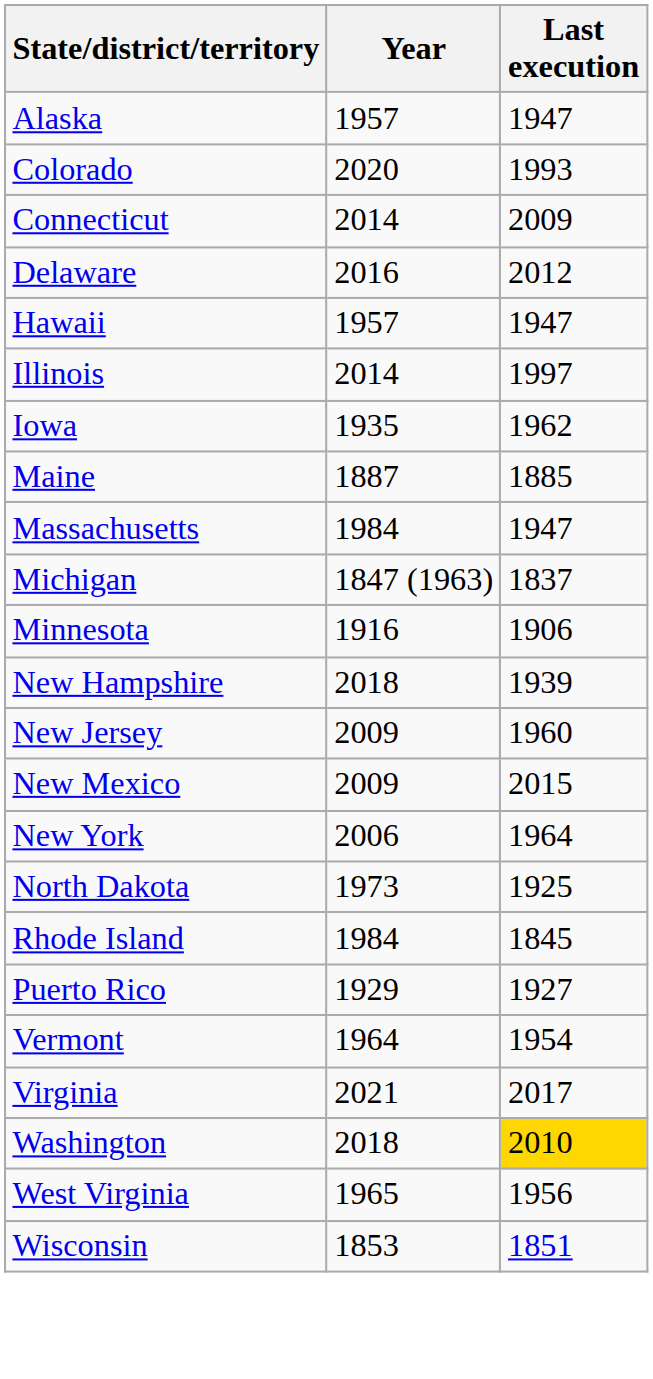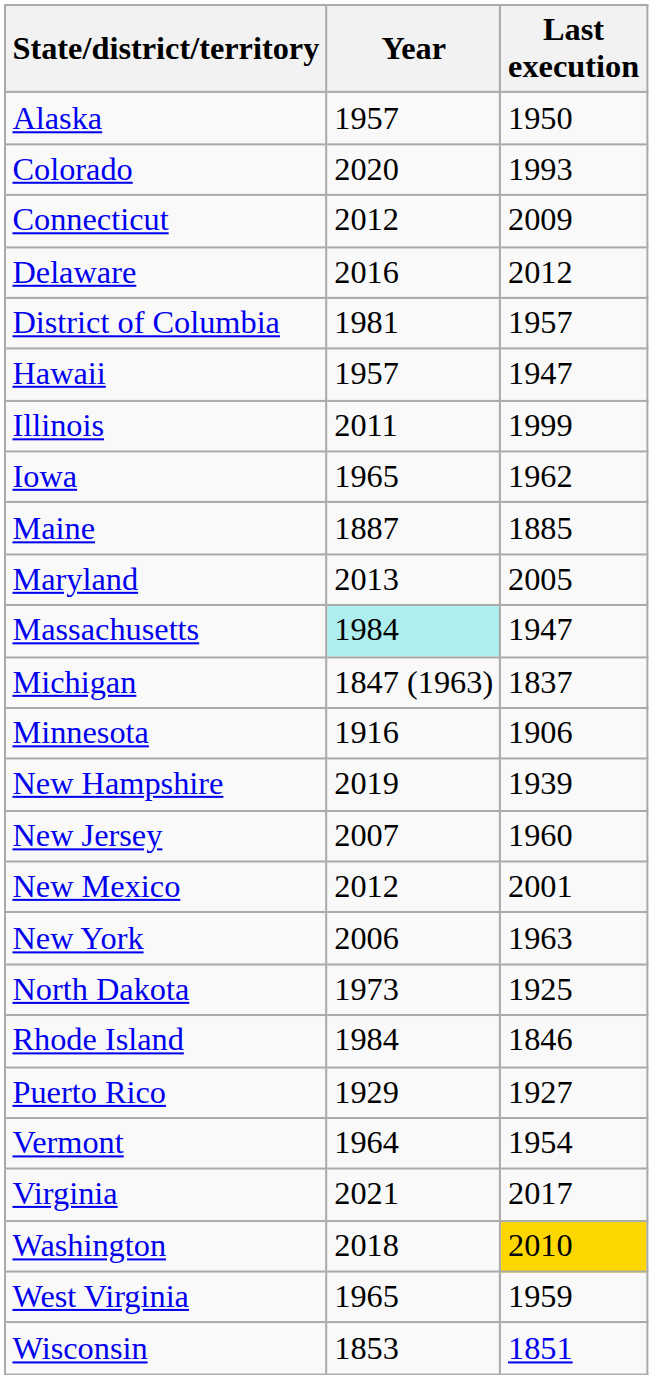Alaska | Last execution: 1947 -> 1950
Connecticut | Year: 2014 -> 2012
+ row: District of Columbia | 1981 | 1957
Illinois | Year: 2014 -> 2011
Illinois | Last execution: 1997 -> 1999
Iowa | Year: 1935 -> 1965
+ row: Maryland | 2013 | 2005
Massachusetts | Year: no background -> paleturquoise background
New Hampshire | Year: 2018 -> 2019
New Jersey | Year: 2009 -> 2007
New Mexico | Year: 2009 -> 2012
New Mexico | Last execution: 2015 -> 2001
New York | Last execution: 1964 -> 1963
Rhode Island | Last execution: 1845 -> 1846
West Virginia | Last execution: 1956 -> 1959
